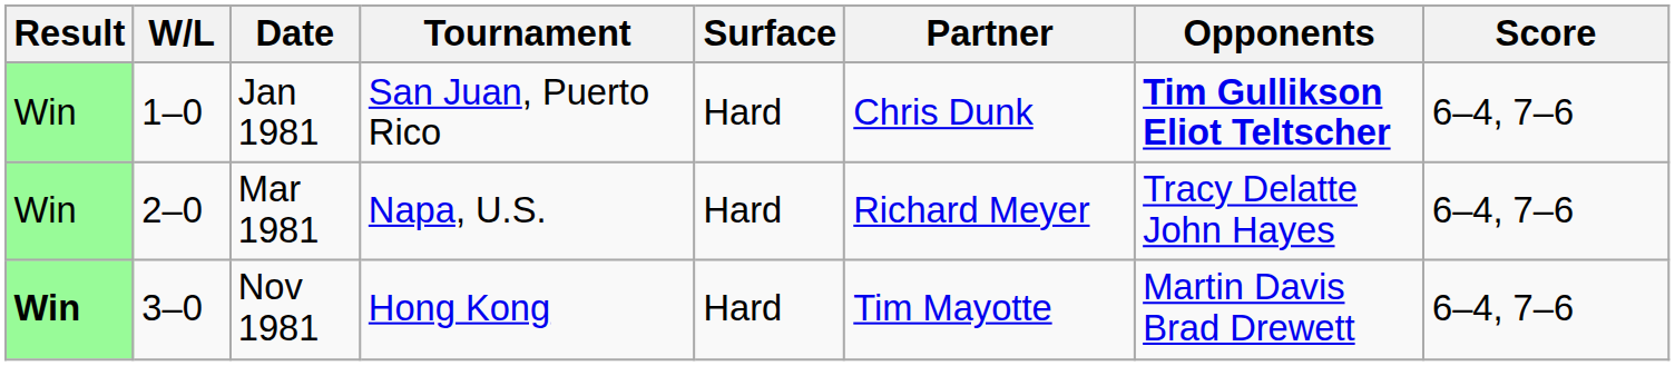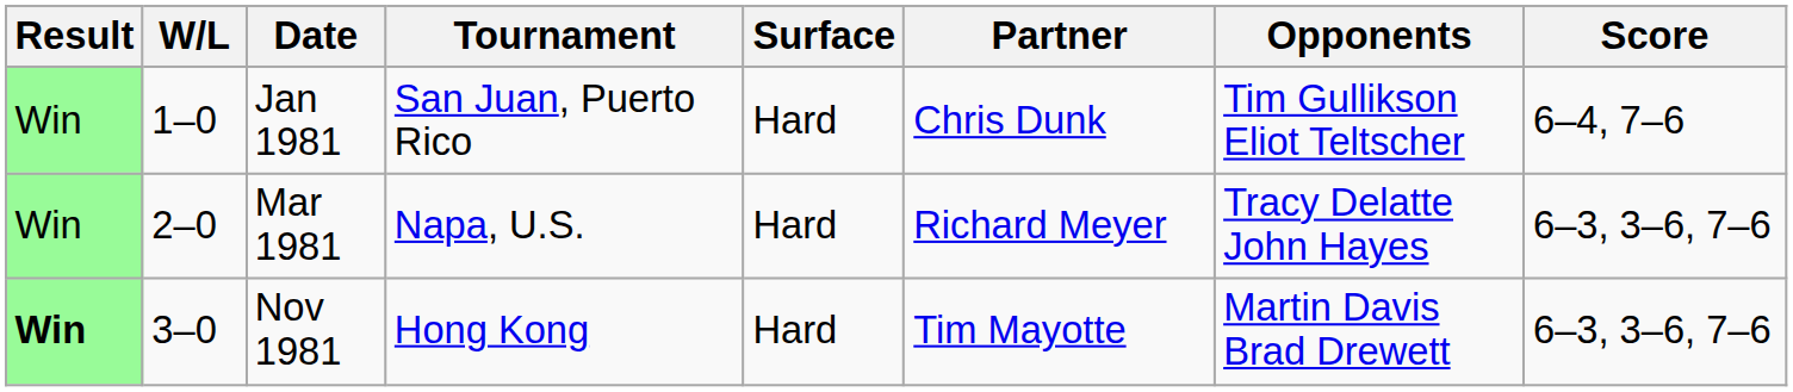Jan 1981 | Opponents: bold -> normal
Mar 1981 | Score: 6–4, 7–6 -> 6–3, 3–6, 7–6
Nov 1981 | Score: 6–4, 7–6 -> 6–3, 3–6, 7–6
